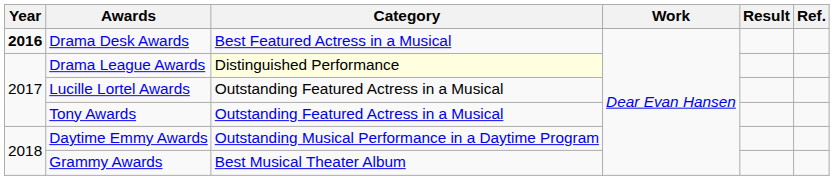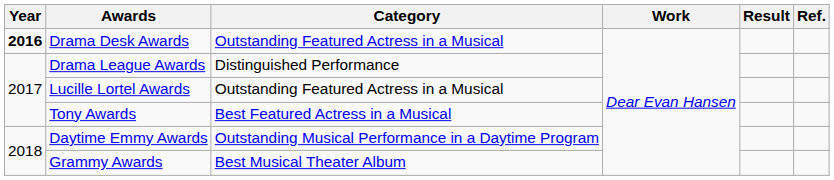Drama Desk Awards | Category: Best Featured Actress in a Musical -> Outstanding Featured Actress in a Musical
Drama League Awards | Category: lightyellow background -> no background
Tony Awards | Category: Outstanding Featured Actress in a Musical -> Best Featured Actress in a Musical
